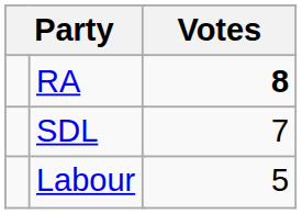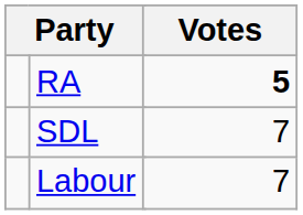RA | Votes: 8 -> 5
Labour | Votes: 5 -> 7
